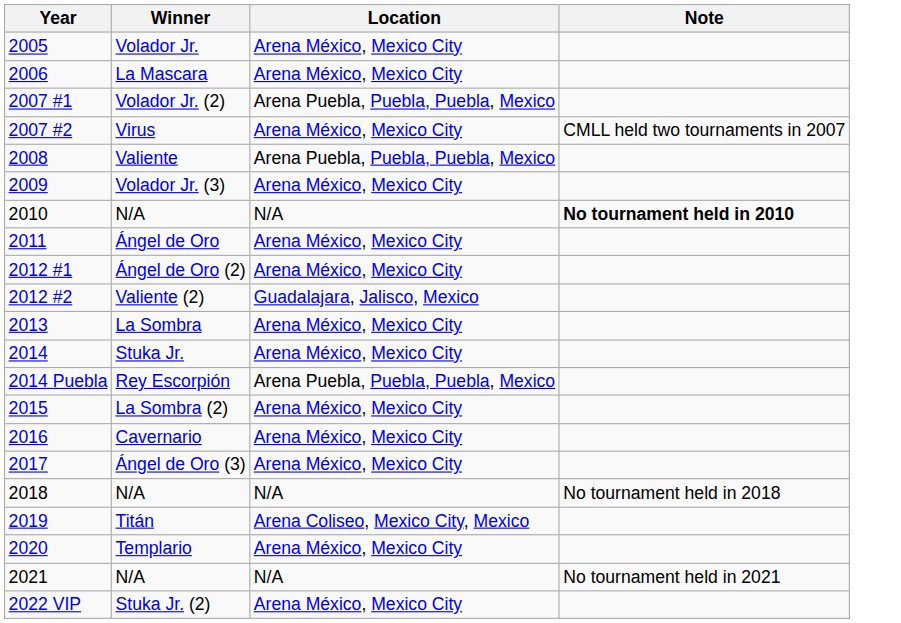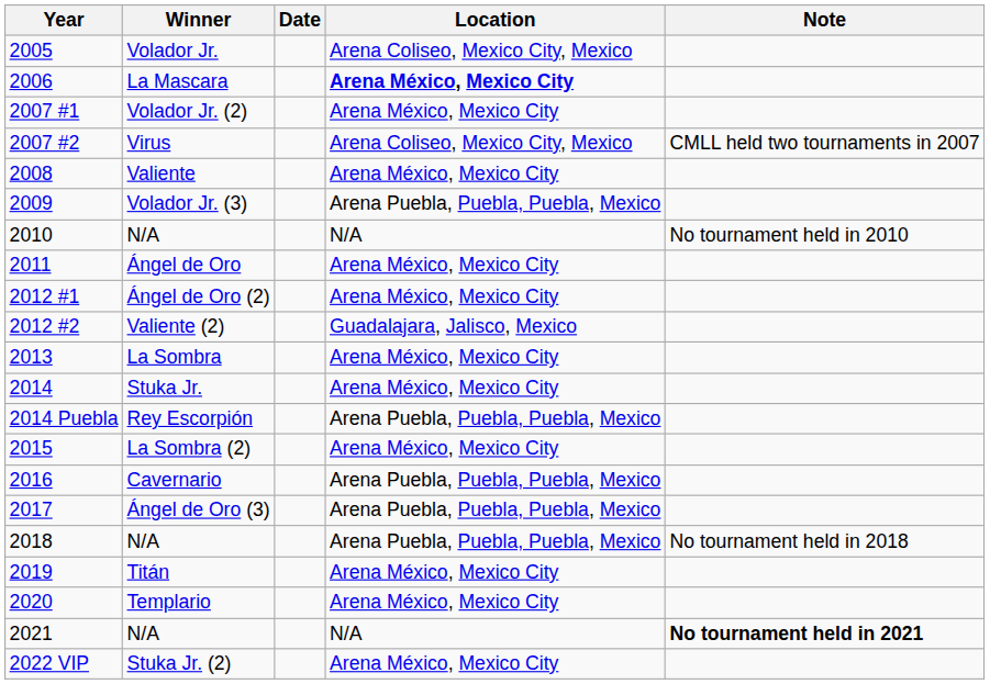+ column: Date
Volador Jr. | Location: Arena México, Mexico City -> Arena Coliseo, Mexico City, Mexico
La Mascara | Location: normal -> bold
Volador Jr. (2) | Location: Arena Puebla, Puebla, Puebla, Mexico -> Arena México, Mexico City
Virus | Location: Arena México, Mexico City -> Arena Coliseo, Mexico City, Mexico
Valiente | Location: Arena Puebla, Puebla, Puebla, Mexico -> Arena México, Mexico City
Volador Jr. (3) | Location: Arena México, Mexico City -> Arena Puebla, Puebla, Puebla, Mexico
2010 / N/A | Note: bold -> normal
Cavernario | Location: Arena México, Mexico City -> Arena Puebla, Puebla, Puebla, Mexico
Ángel de Oro (3) | Location: Arena México, Mexico City -> Arena Puebla, Puebla, Puebla, Mexico
2018 / N/A | Location: N/A -> Arena Puebla, Puebla, Puebla, Mexico
Titán | Location: Arena Coliseo, Mexico City, Mexico -> Arena México, Mexico City
2021 / N/A | Note: normal -> bold
